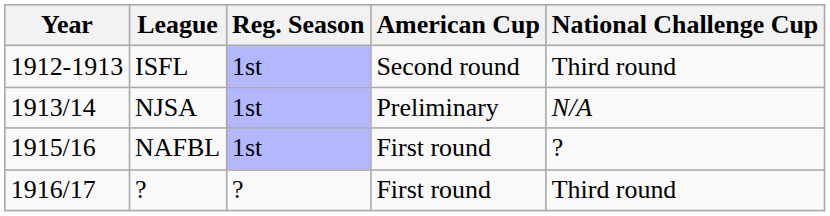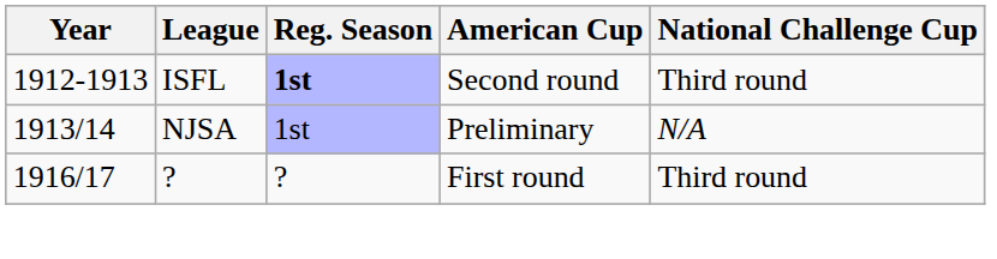ISFL | Reg. Season: normal -> bold
- row: 1915/16 | NAFBL | 1st | First round | ?
